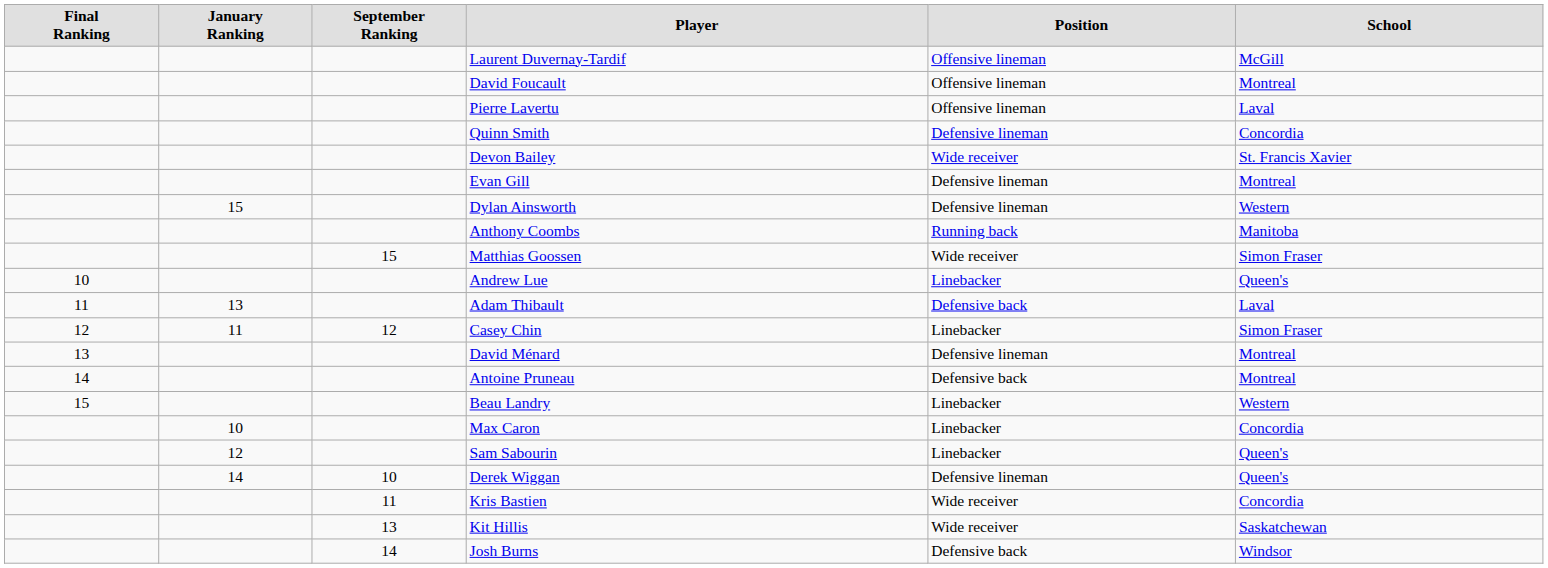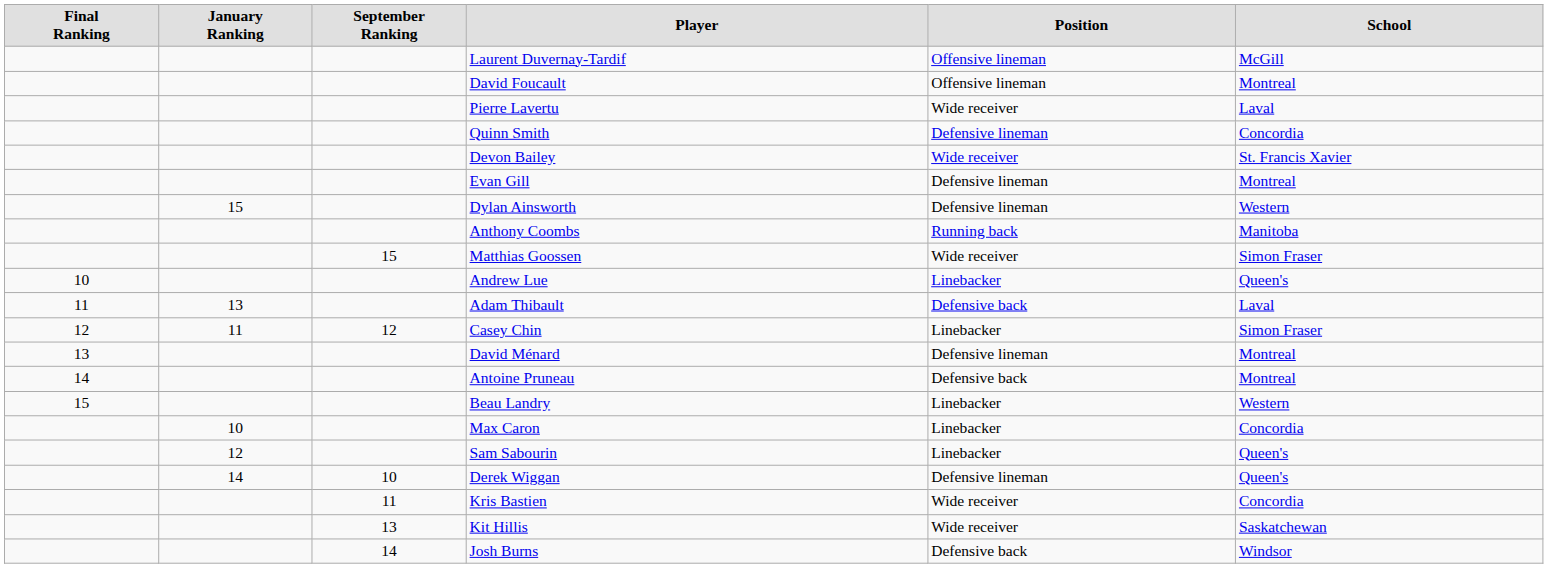Pierre Lavertu | Position: Offensive lineman -> Wide receiver
